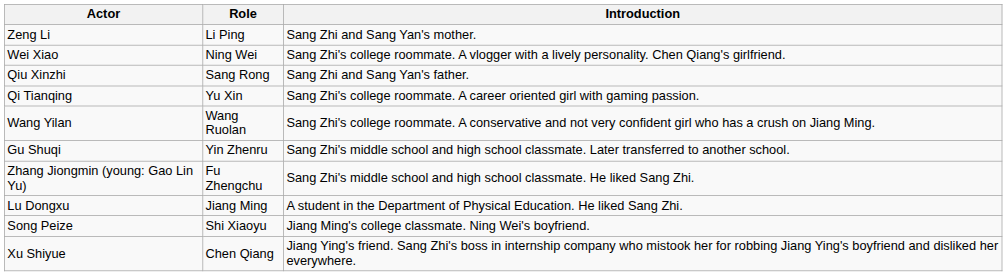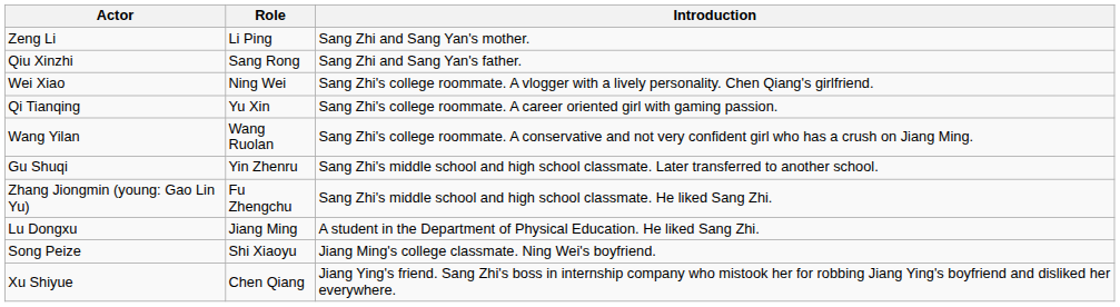rows swapped: Qiu Xinzhi <-> Wei Xiao
